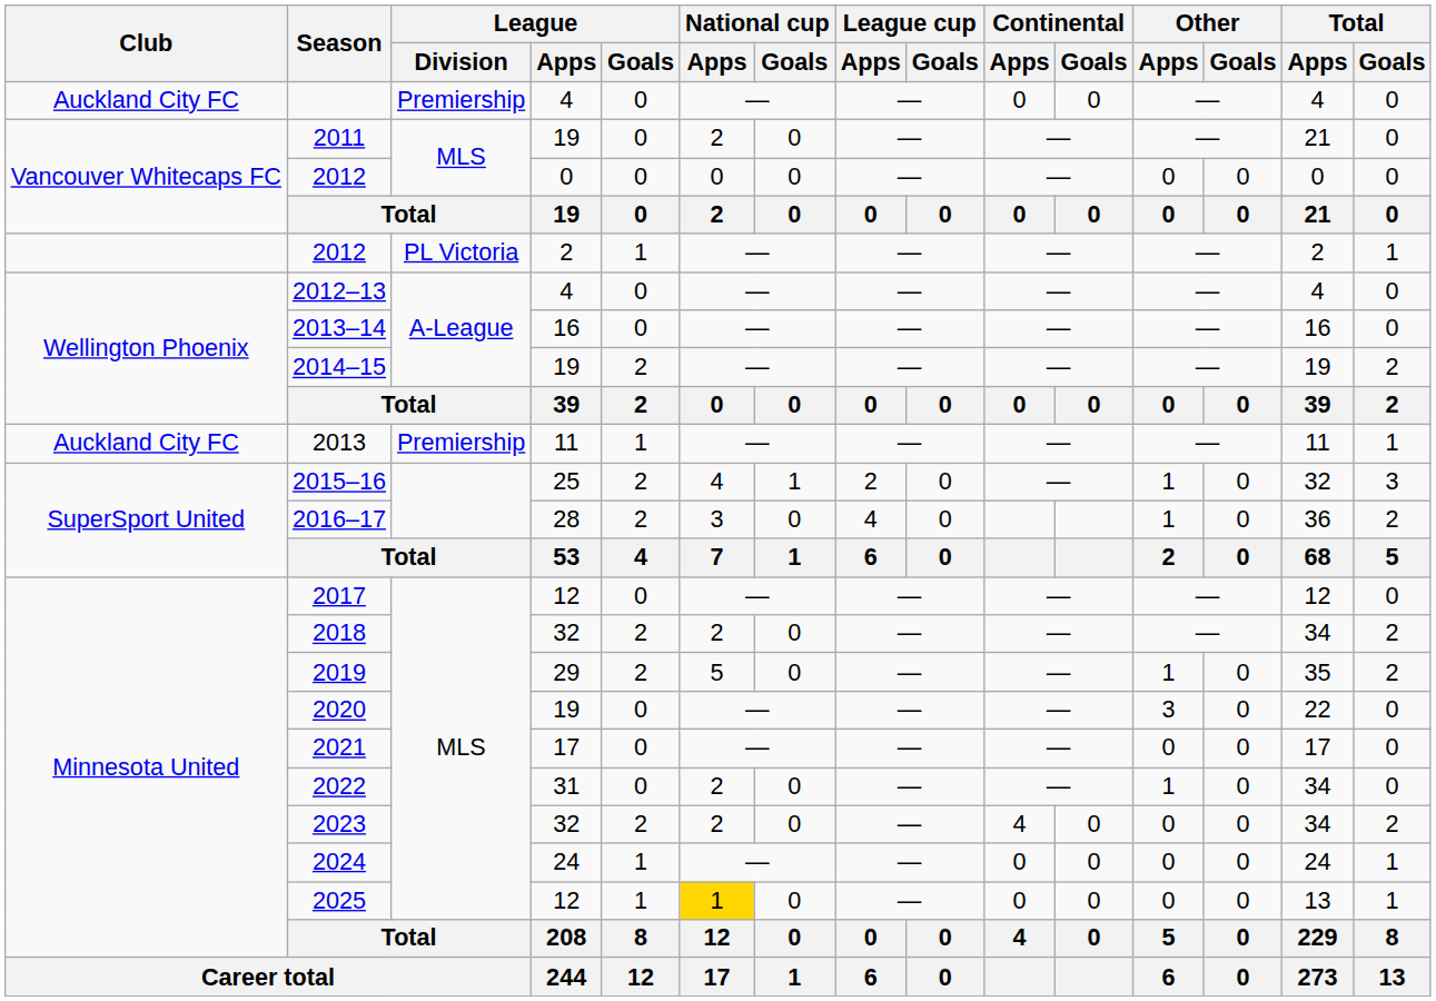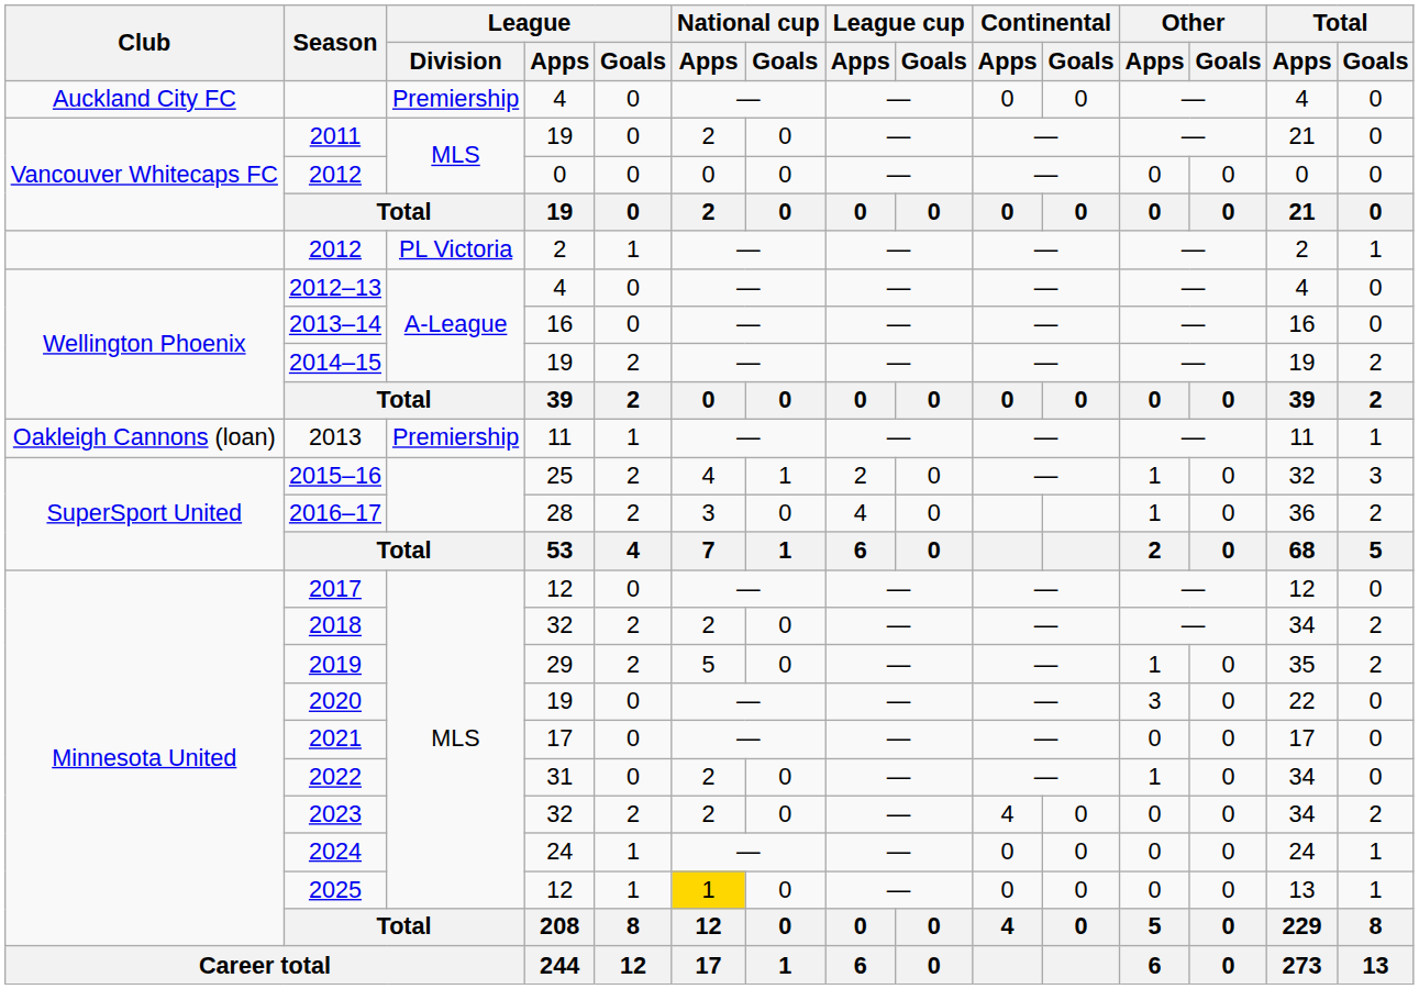2013 | Club: Auckland City FC -> Oakleigh Cannons (loan)
